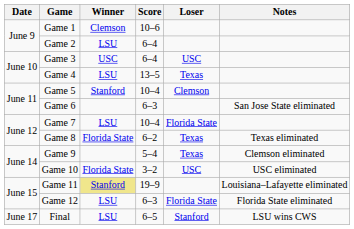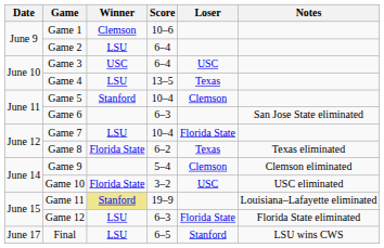Game 9 | Loser: Texas -> Clemson
